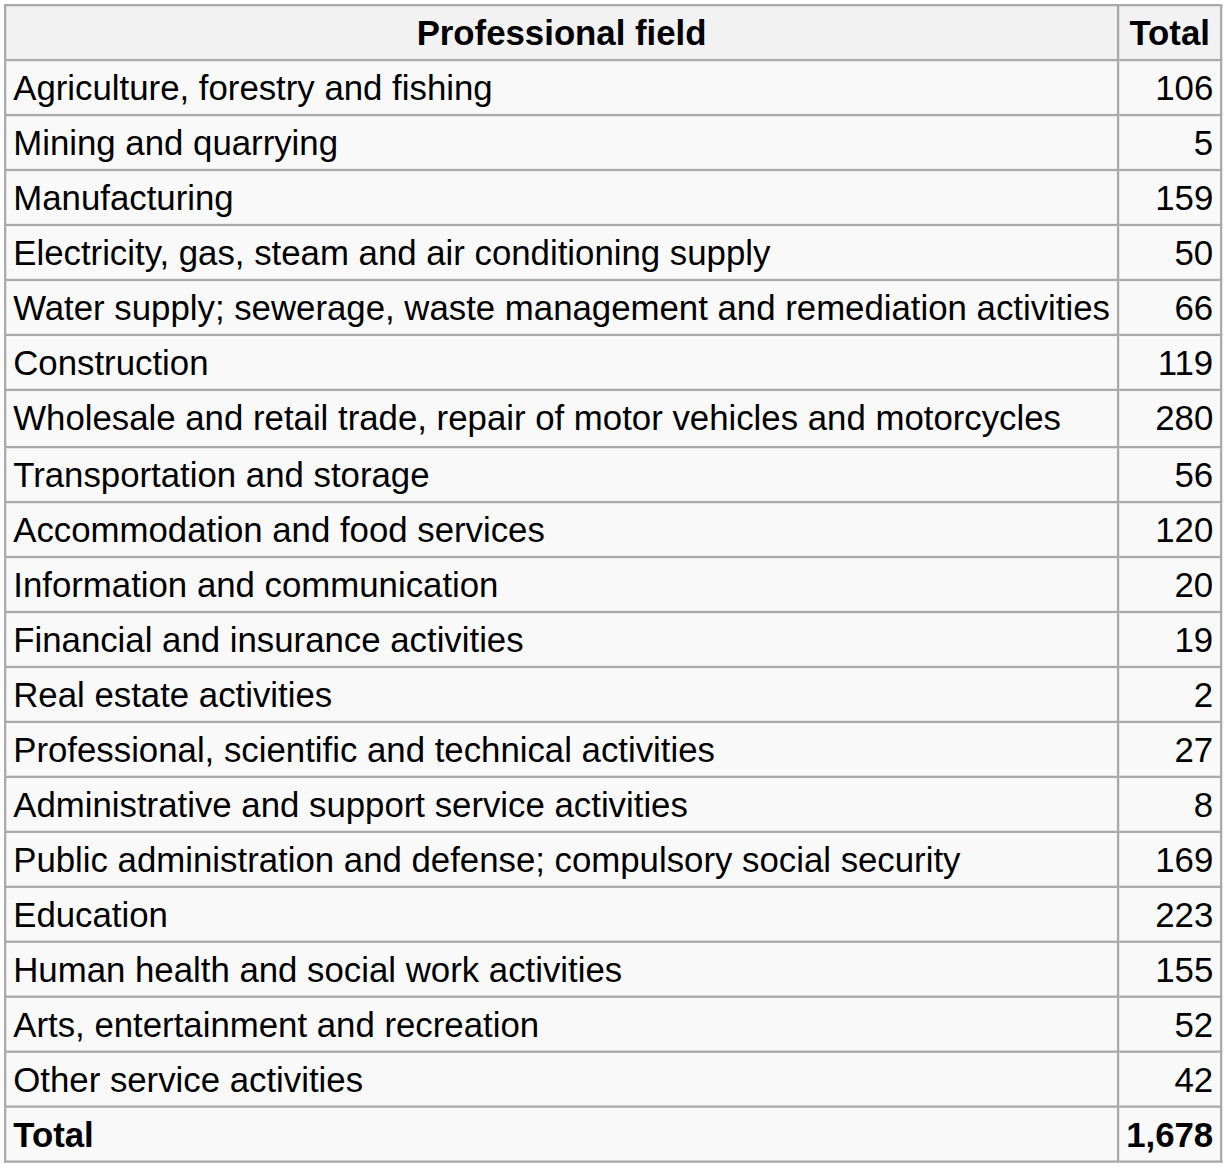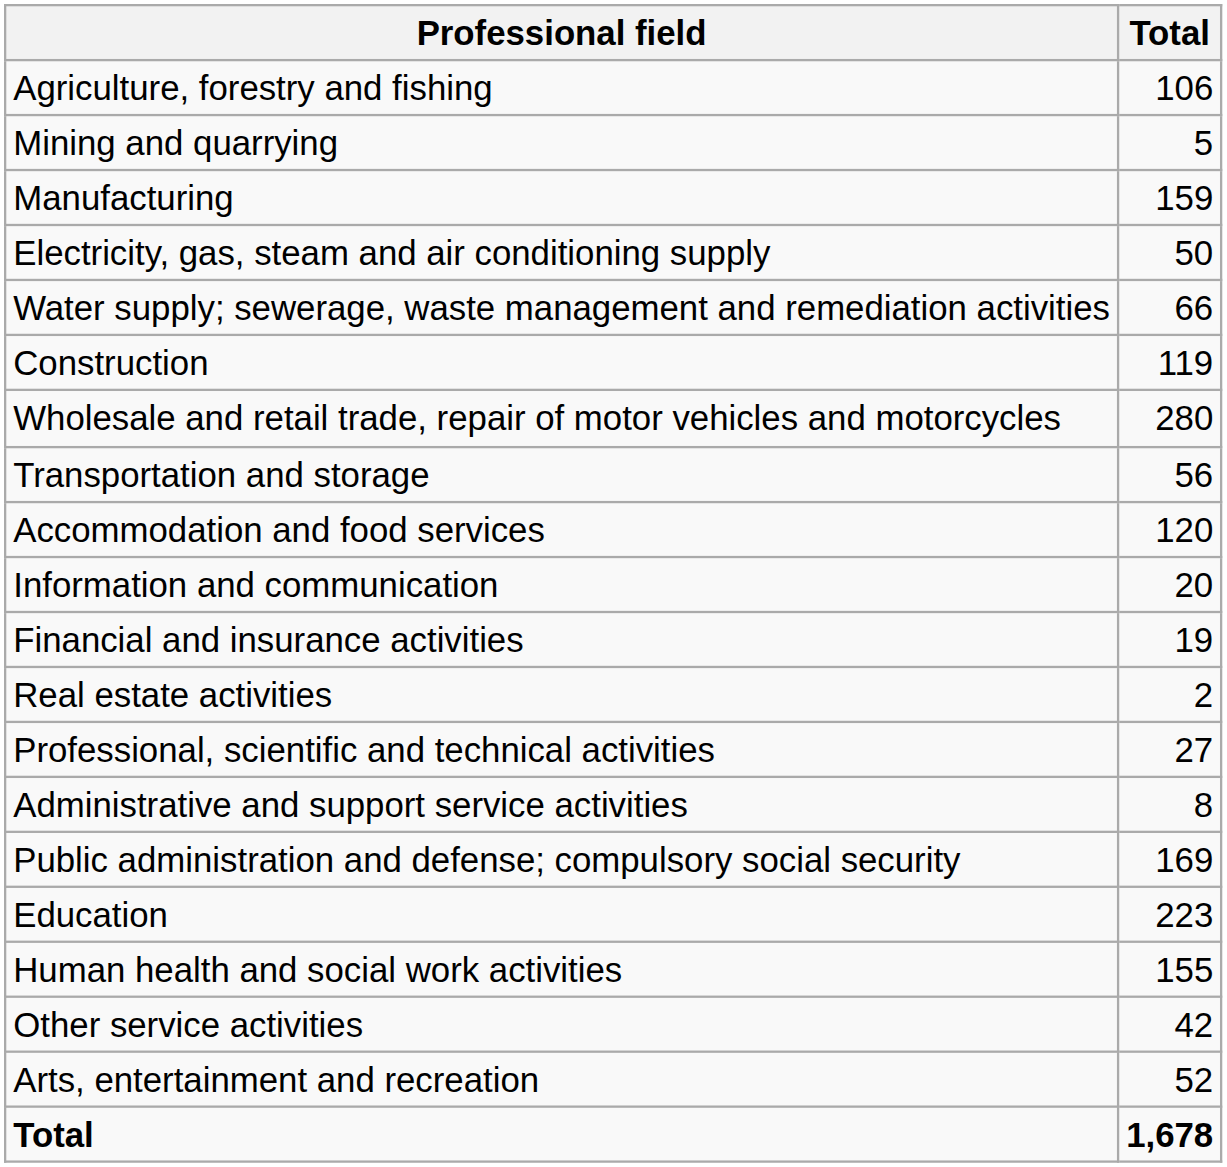rows swapped: Arts, entertainment and recreation <-> Other service activities
